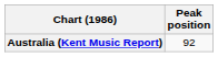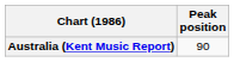Australia (Kent Music Report) | Peak position: 92 -> 90
